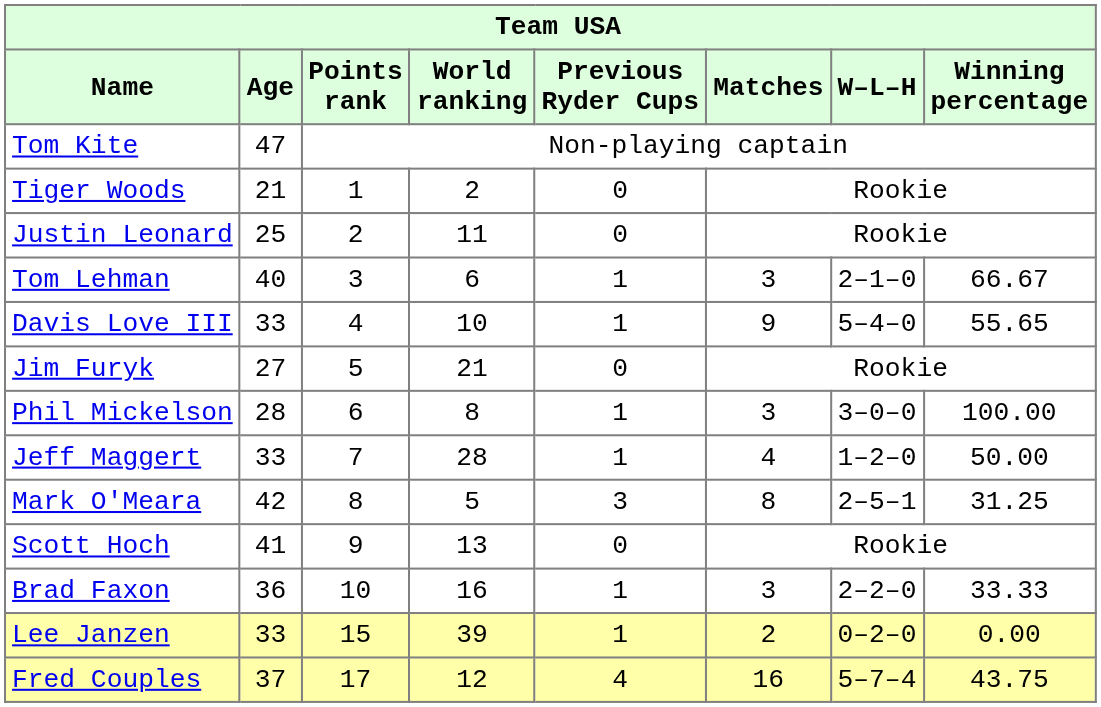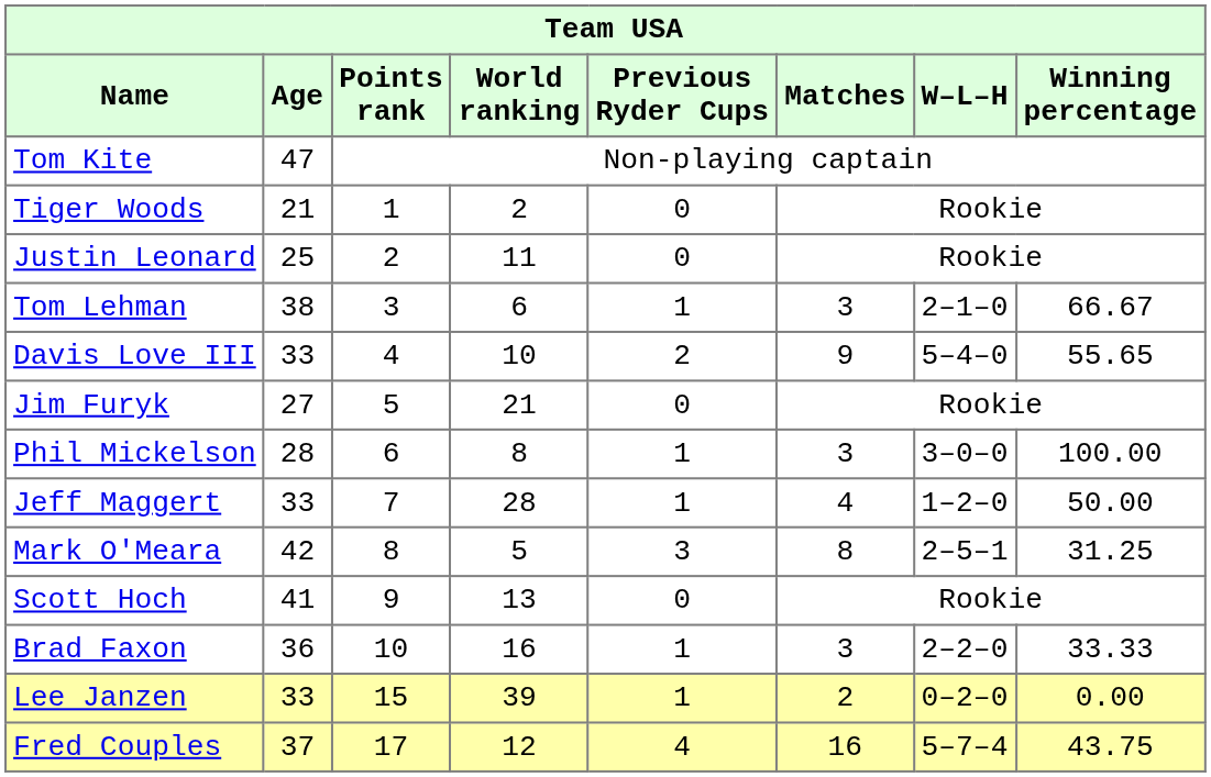Tom Lehman | Age: 40 -> 38
Davis Love III | Previous Ryder Cups: 1 -> 2
